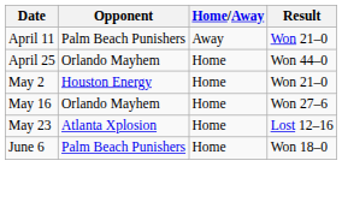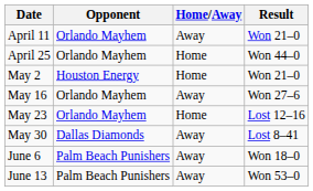April 11 | Opponent: Palm Beach Punishers -> Orlando Mayhem
May 16 | Home/Away: Home -> Away
May 23 | Opponent: Atlanta Xplosion -> Orlando Mayhem
+ row: May 30 | Dallas Diamonds | Away | Lost 8–41
June 6 | Home/Away: Home -> Away
+ row: June 13 | Palm Beach Punishers | Away | Won 53–0
